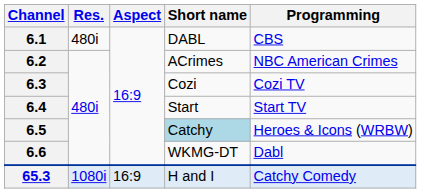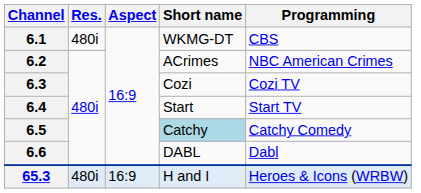6.1 | Short name: DABL -> WKMG-DT
6.5 | Programming: Heroes & Icons (WRBW) -> Catchy Comedy
6.6 | Short name: WKMG-DT -> DABL
65.3 | Res.: 1080i -> 480i
65.3 | Programming: Catchy Comedy -> Heroes & Icons (WRBW)
